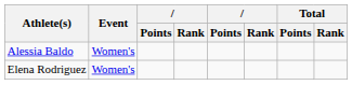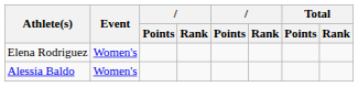rows swapped: Alessia Baldo <-> Elena Rodriguez
